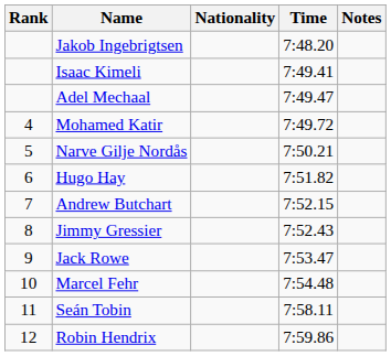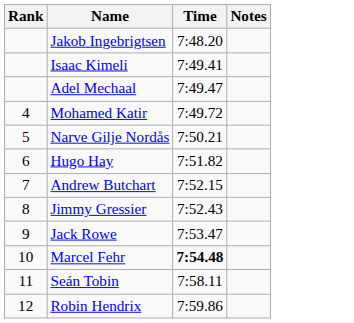- column: Nationality
Marcel Fehr | Time: normal -> bold
